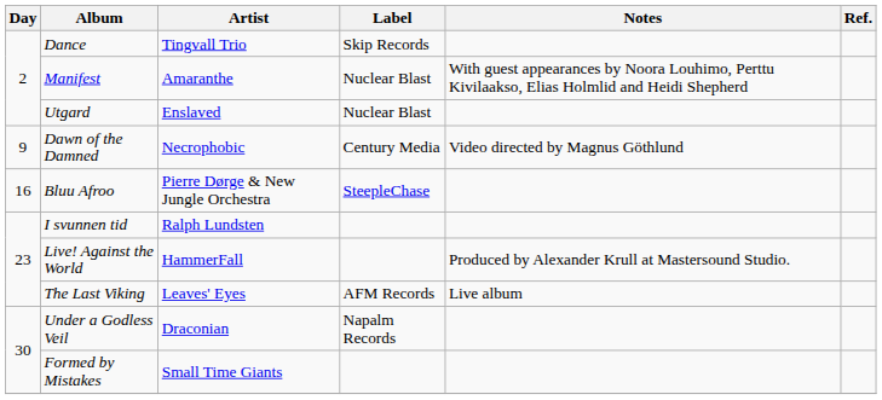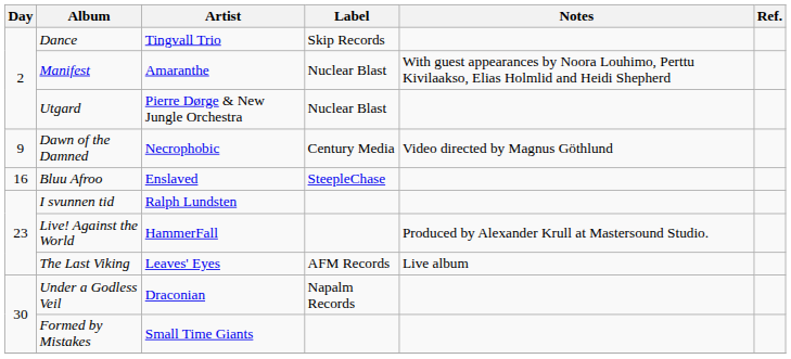Utgard | Artist: Enslaved -> Pierre Dørge & New Jungle Orchestra
Bluu Afroo | Artist: Pierre Dørge & New Jungle Orchestra -> Enslaved
